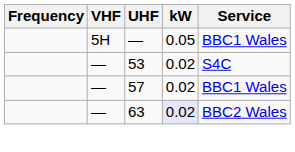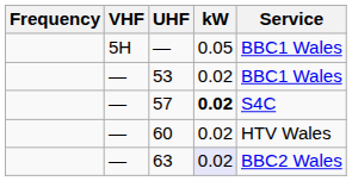53 | Service: S4C -> BBC1 Wales
57 | kW: normal -> bold
57 | Service: BBC1 Wales -> S4C
+ row: — | 60 | 0.02 | HTV Wales
